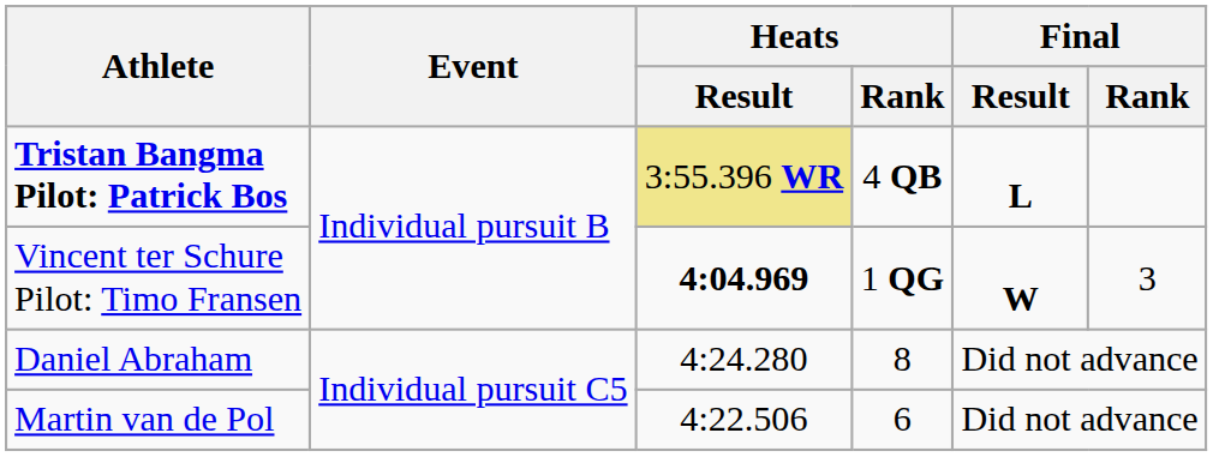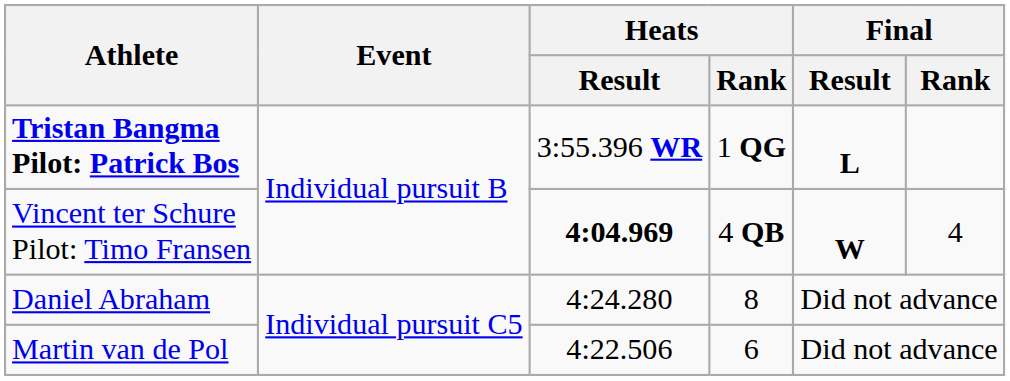Tristan Bangma Pilot: Patrick Bos | Heats / Result: khaki background -> no background
Tristan Bangma Pilot: Patrick Bos | Heats / Rank: 4 QB -> 1 QG
Vincent ter Schure Pilot: Timo Fransen | Heats / Rank: 1 QG -> 4 QB
Vincent ter Schure Pilot: Timo Fransen | Final / Rank: 3 -> 4
